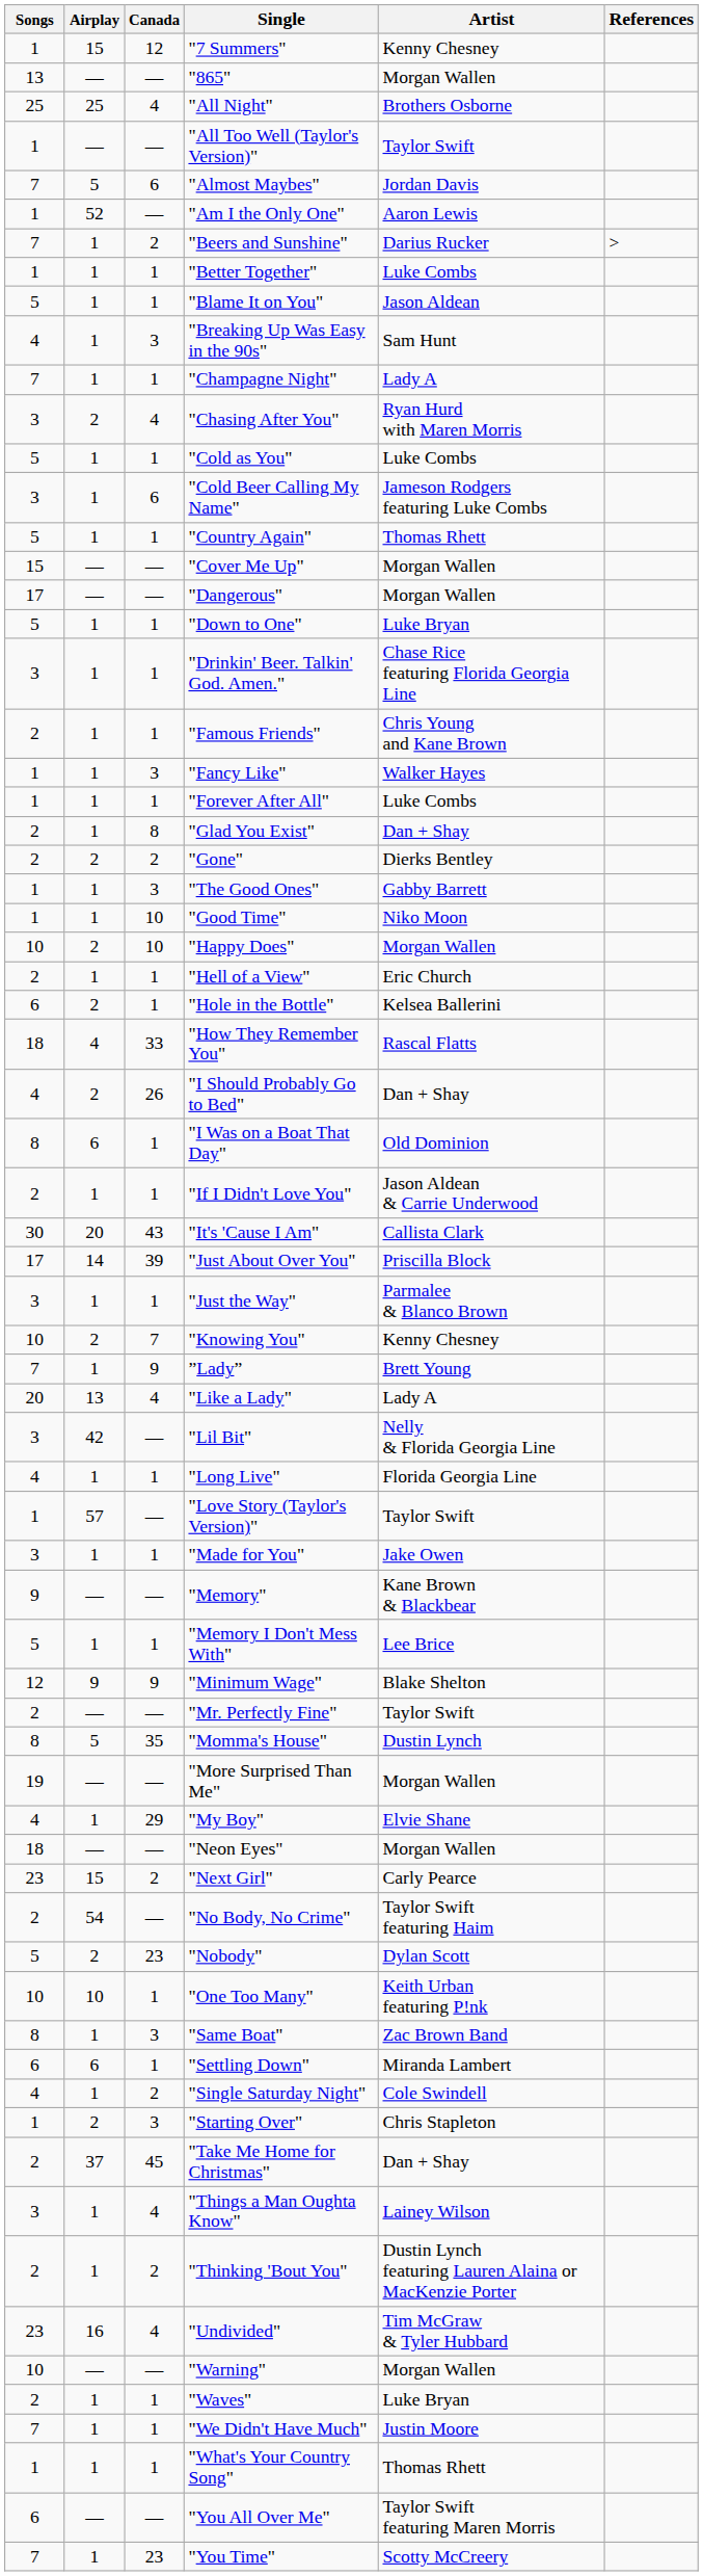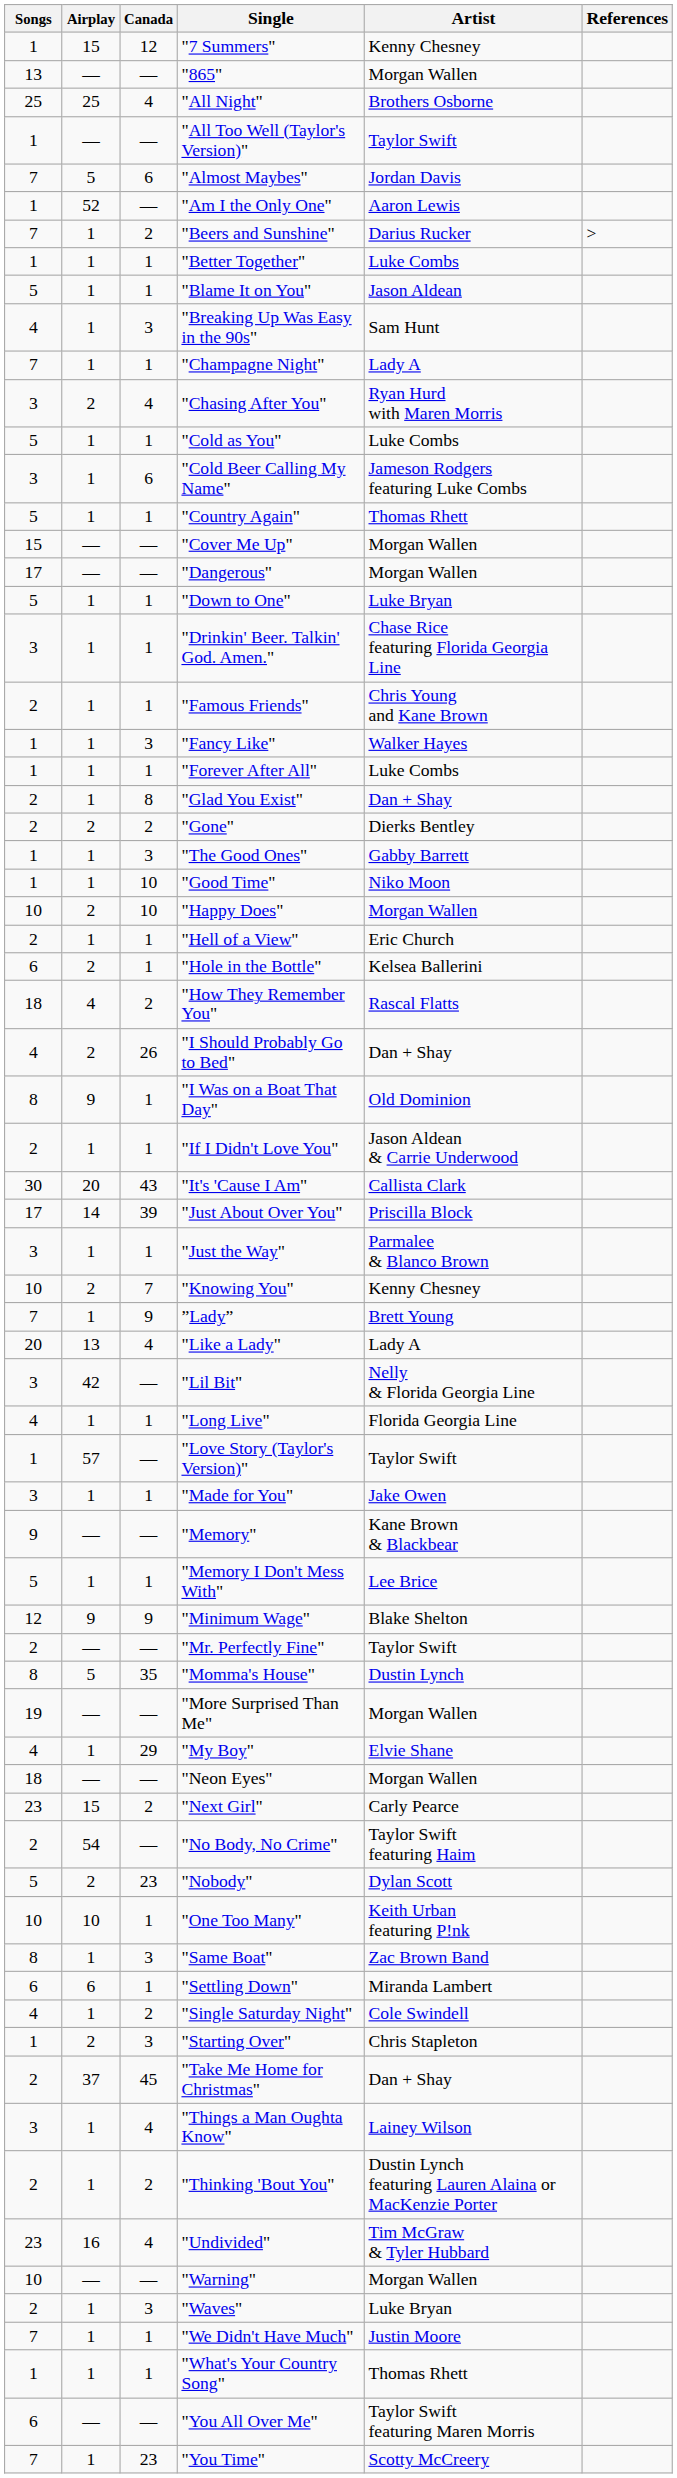"How They Remember You" | Canada: 33 -> 2
"I Was on a Boat That Day" | Airplay: 6 -> 9
"Waves" | Canada: 1 -> 3
